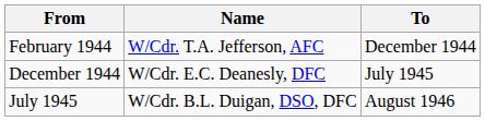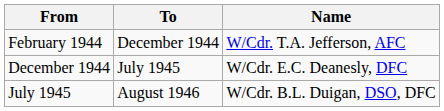columns swapped: To <-> Name
